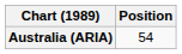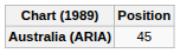Australia (ARIA) | Position: 54 -> 45
